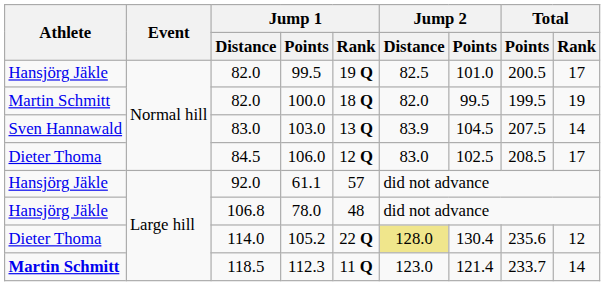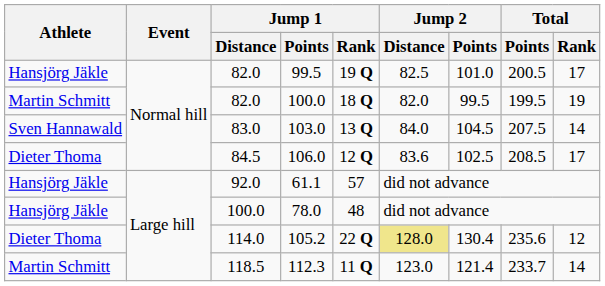103.0 | Jump 2 / Distance: 83.9 -> 84.0
106.0 | Jump 2 / Distance: 83.0 -> 83.6
78.0 | Jump 1 / Distance: 106.8 -> 100.0
112.3 | Athlete: bold -> normal
